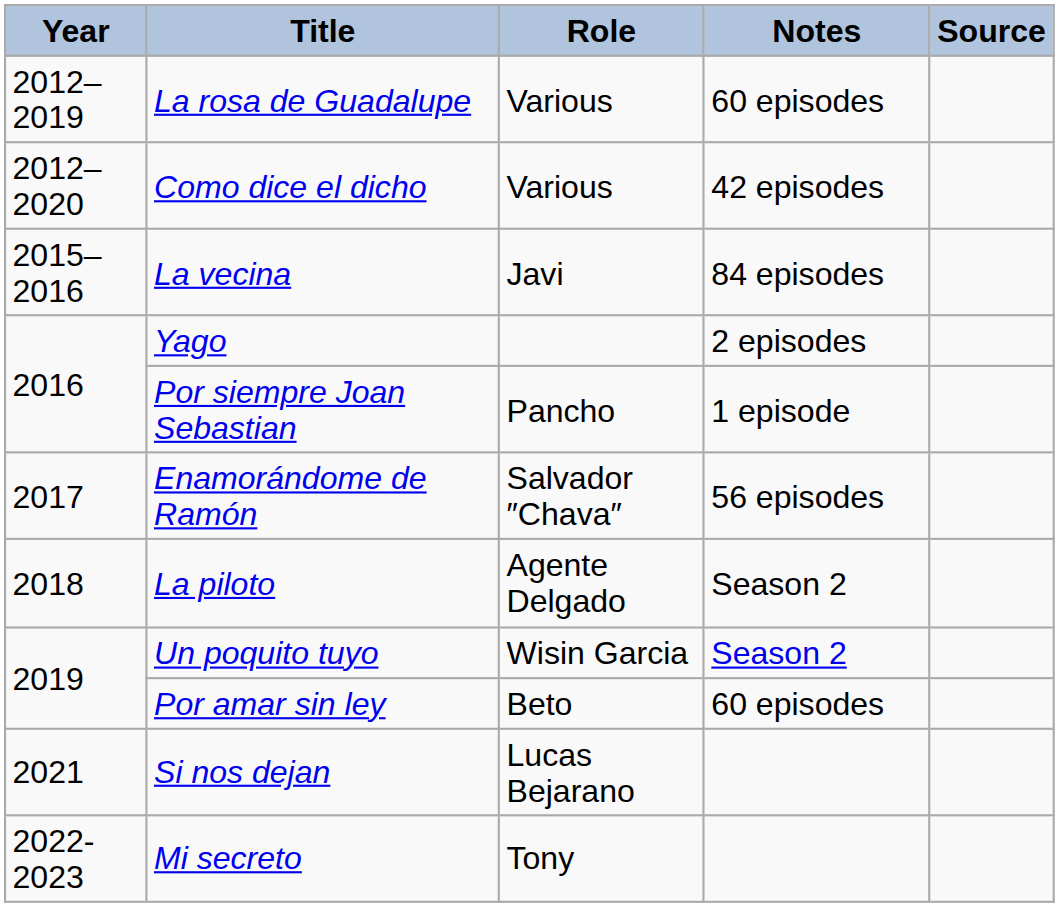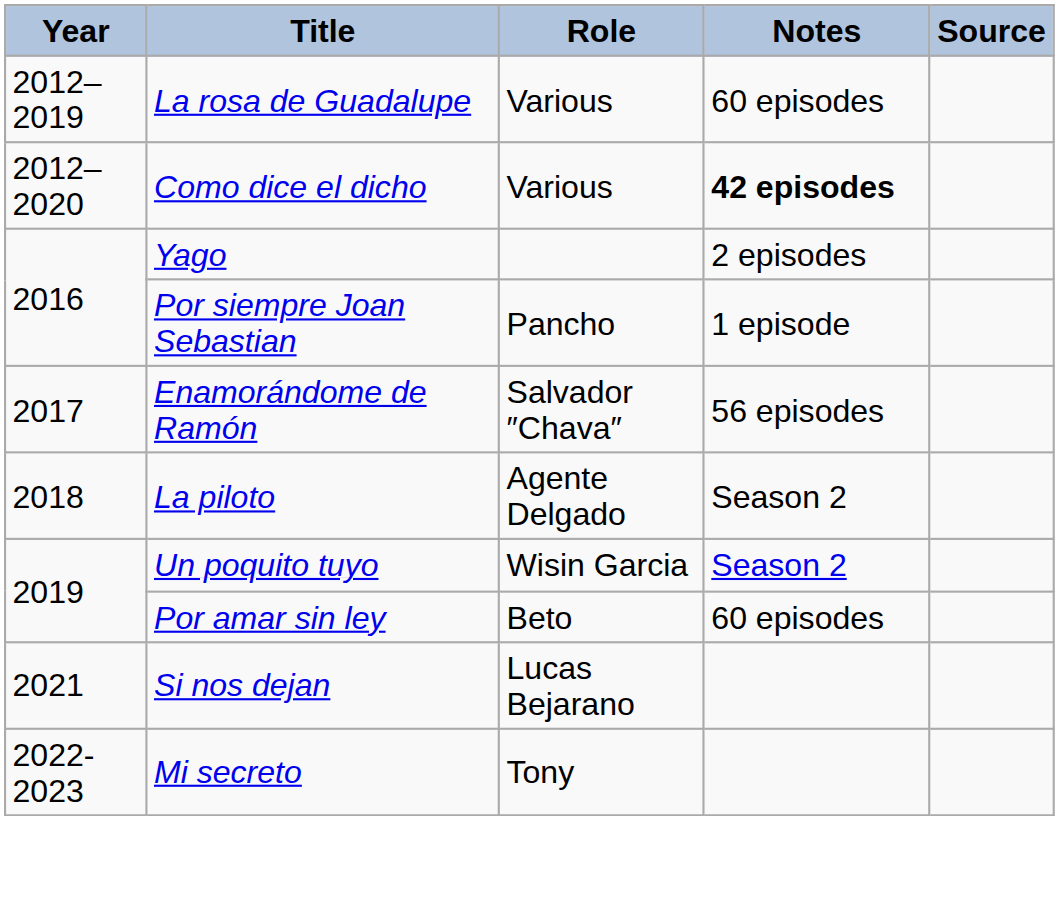Como dice el dicho | Notes: normal -> bold
- row: 2015–2016 | La vecina | Javi | 84 episodes
